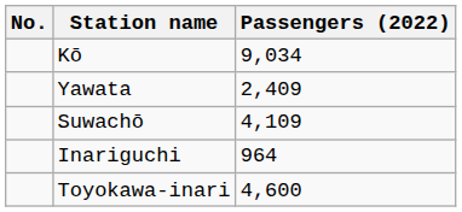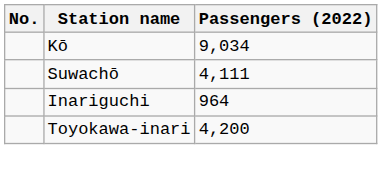- row: Yawata | 2,409
Suwachō | Passengers (2022): 4,109 -> 4,111
Toyokawa-inari | Passengers (2022): 4,600 -> 4,200
